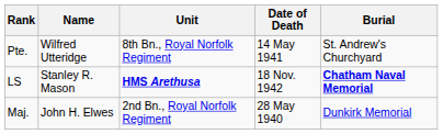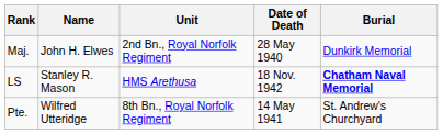rows swapped: Maj. <-> Pte.
LS | Unit: bold -> normal
